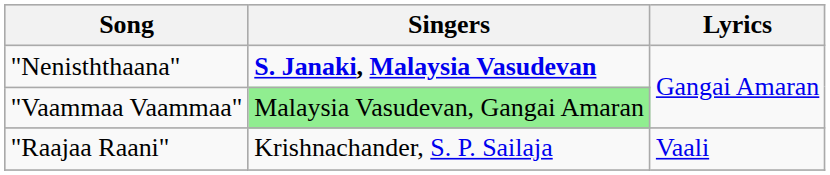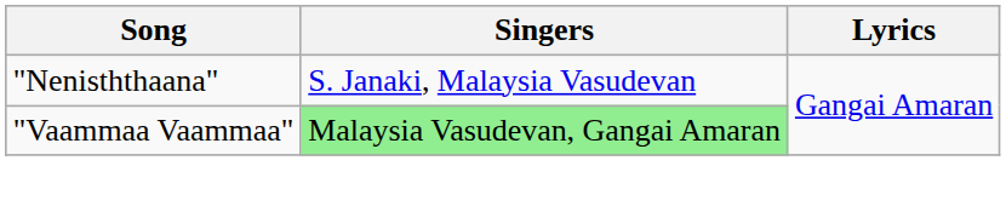"Nenisththaana" | Singers: bold -> normal
- row: "Raajaa Raani" | Krishnachander, S. P. Sailaja | Vaali
